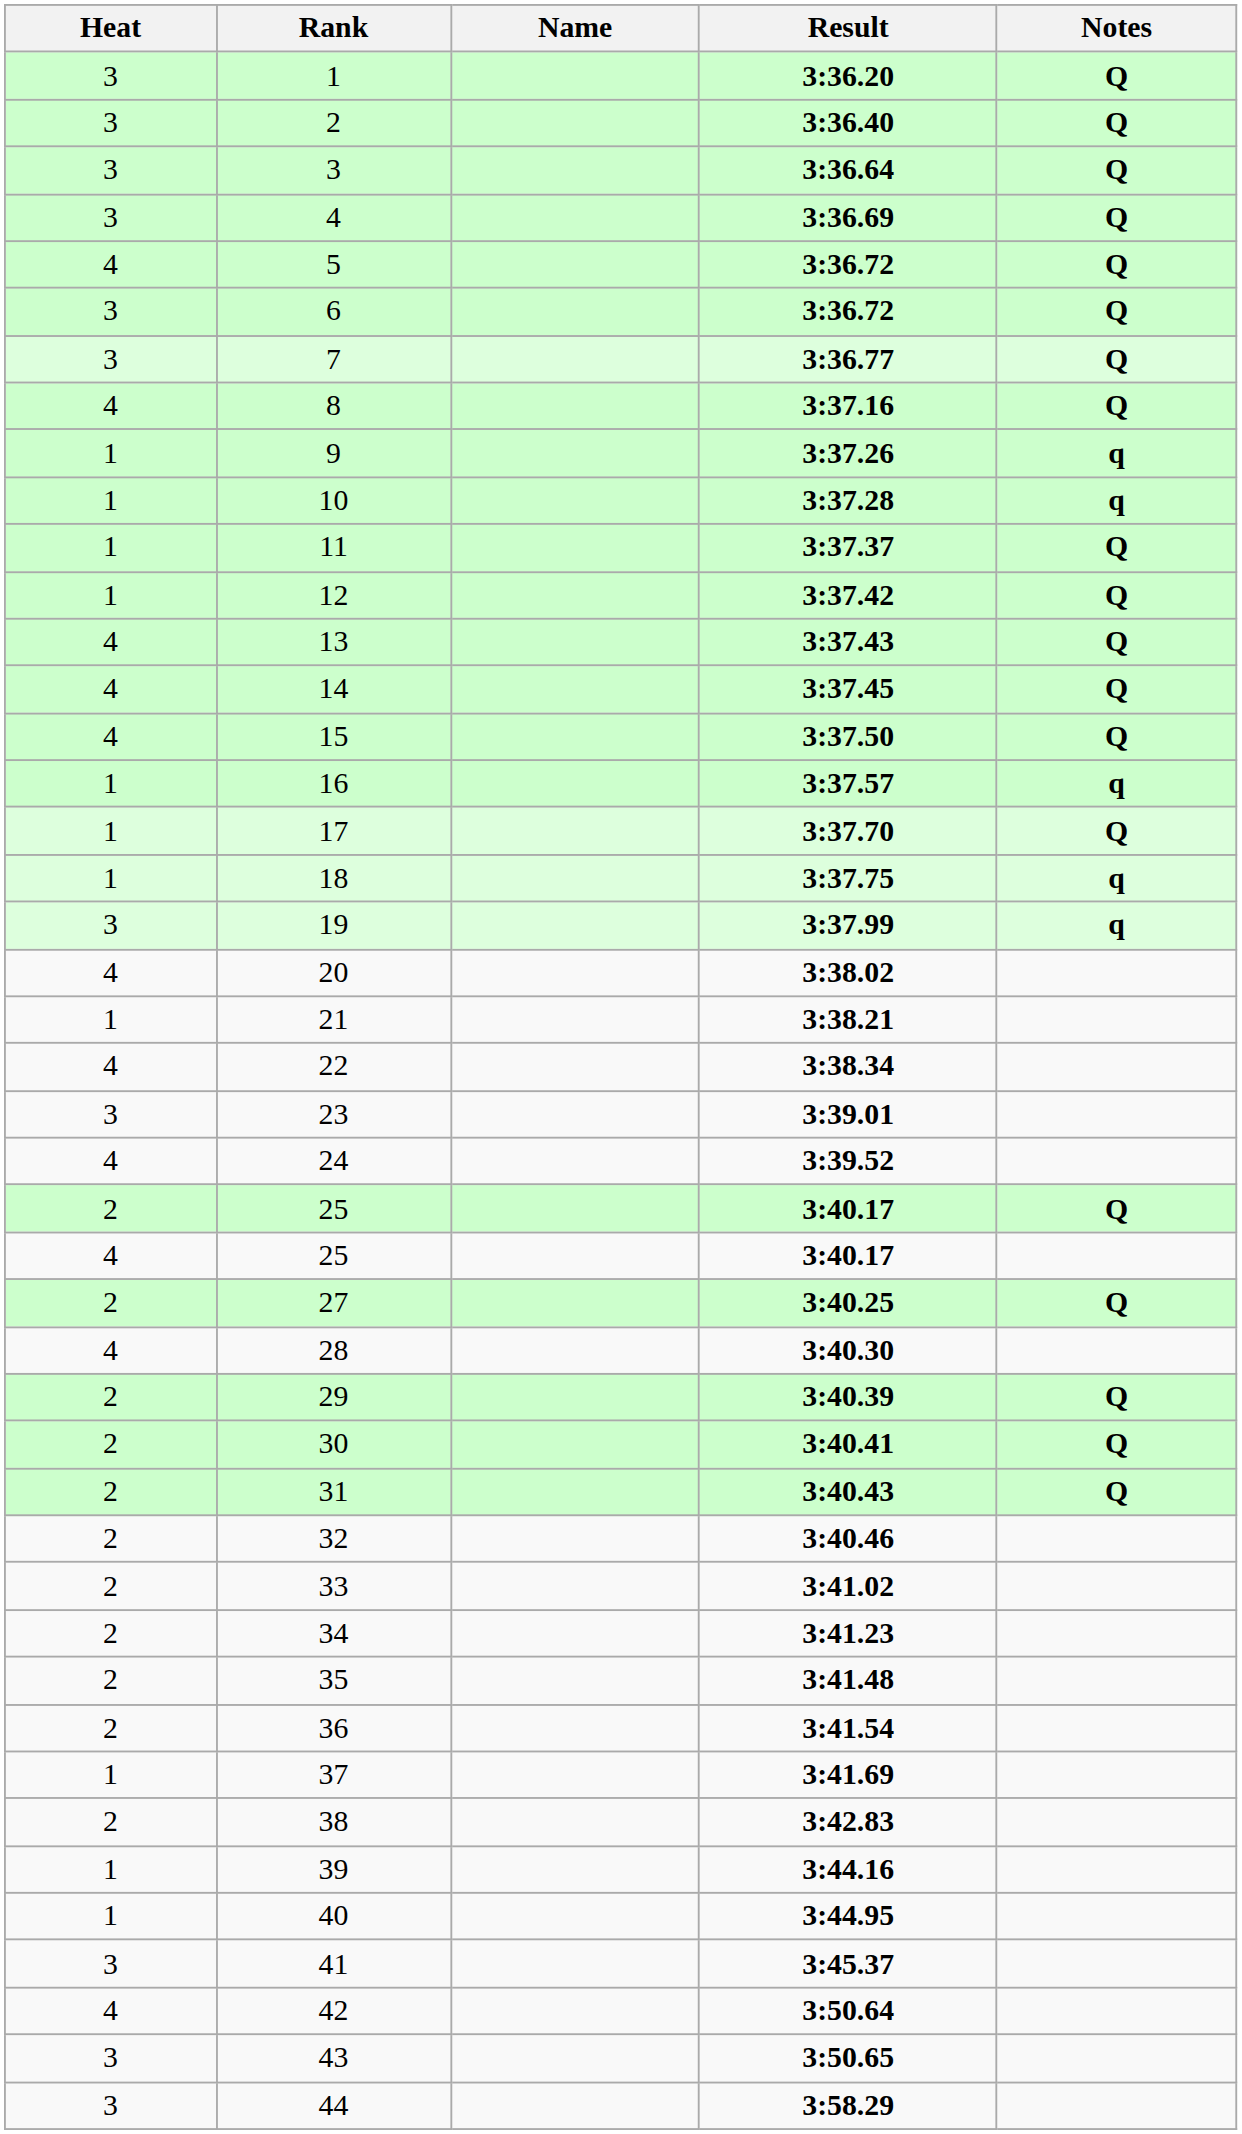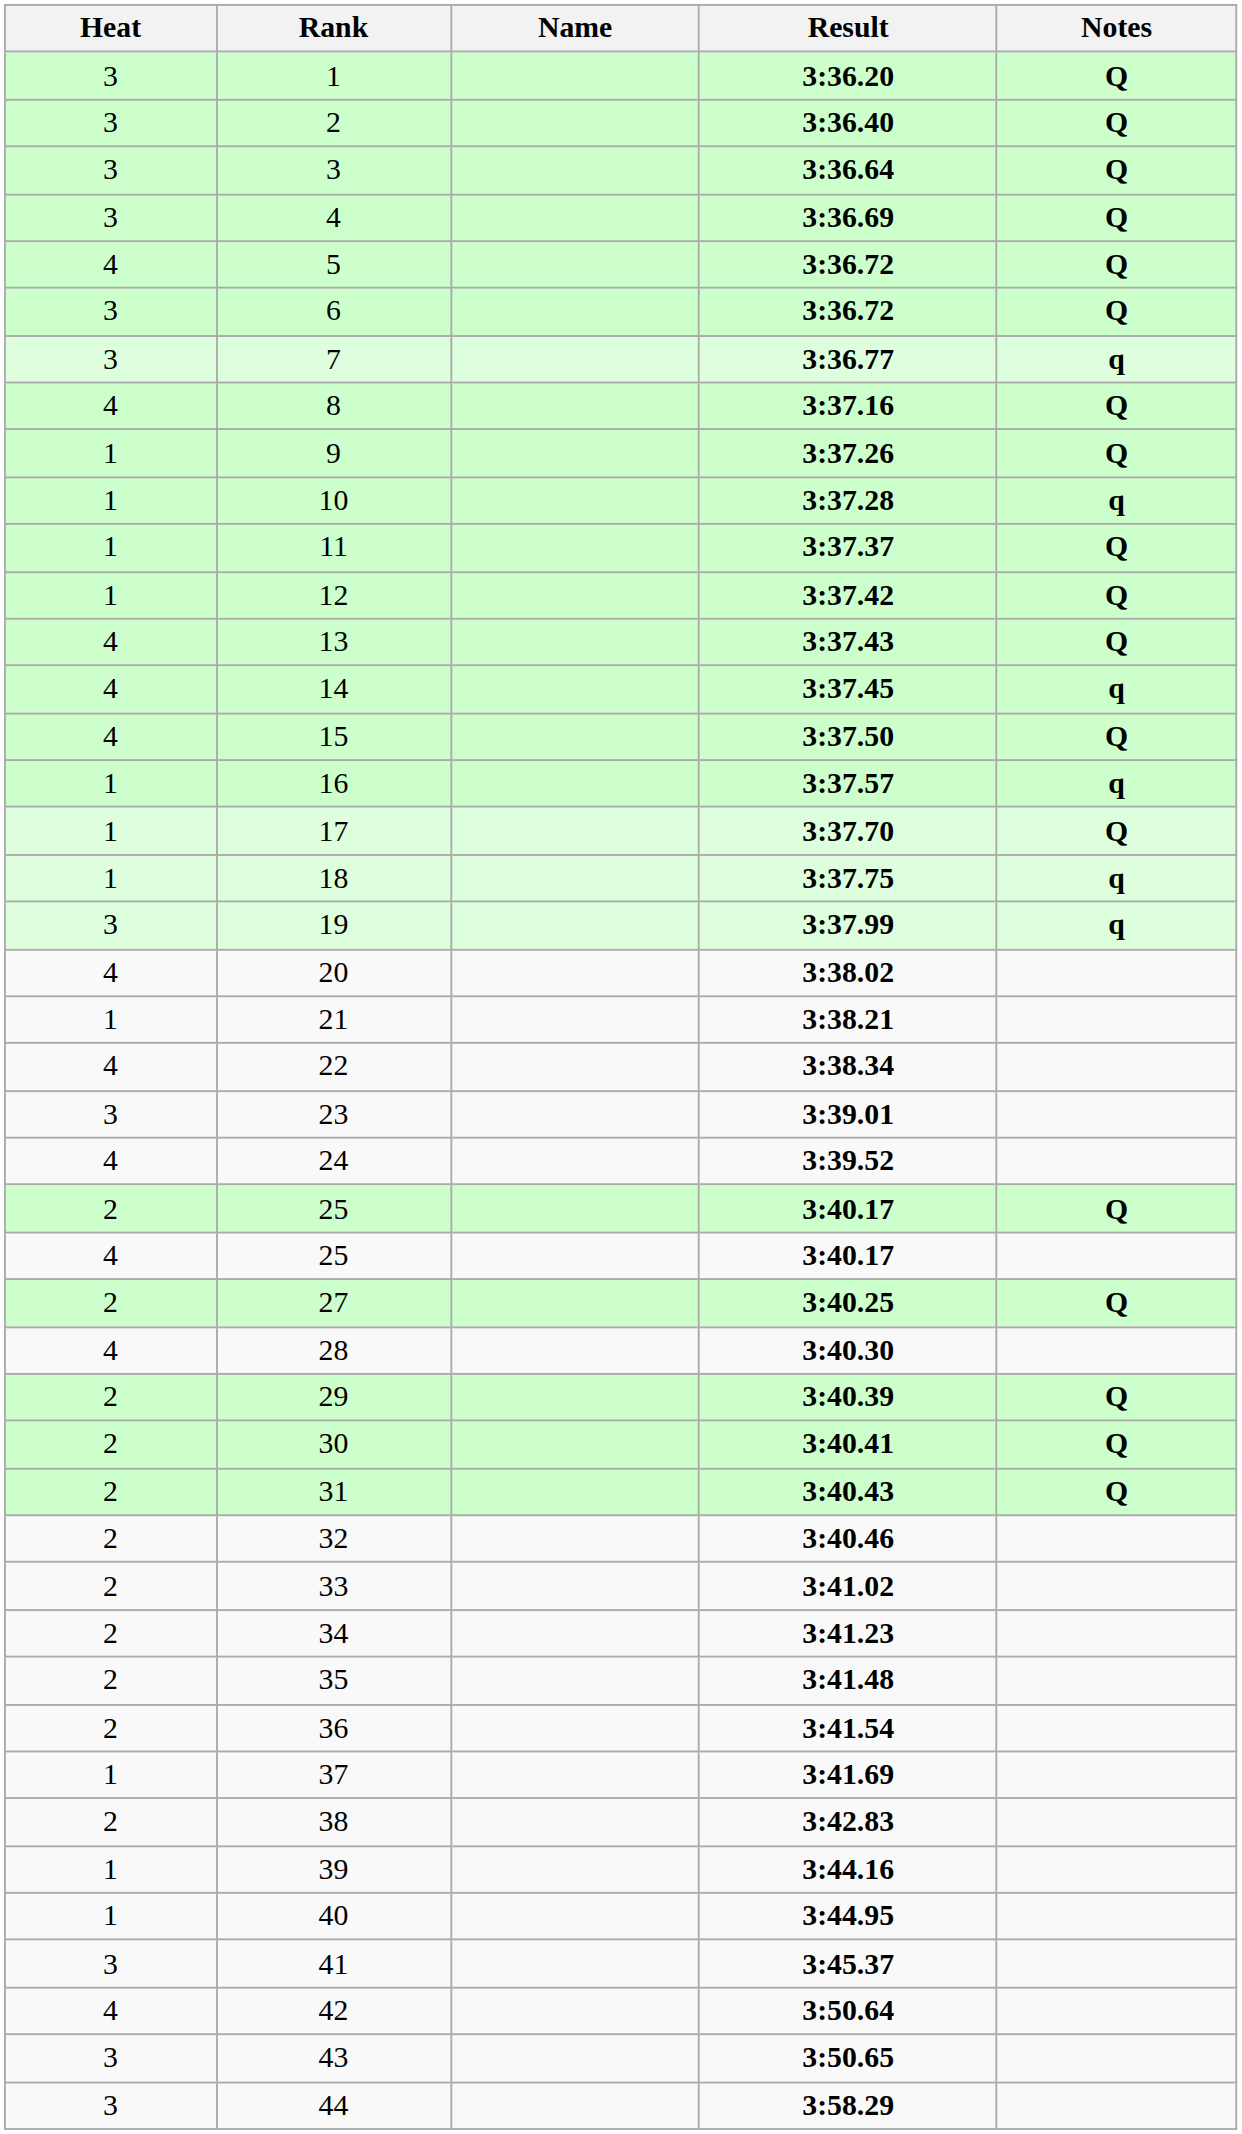7 | Notes: Q -> q
9 | Notes: q -> Q
14 | Notes: Q -> q
